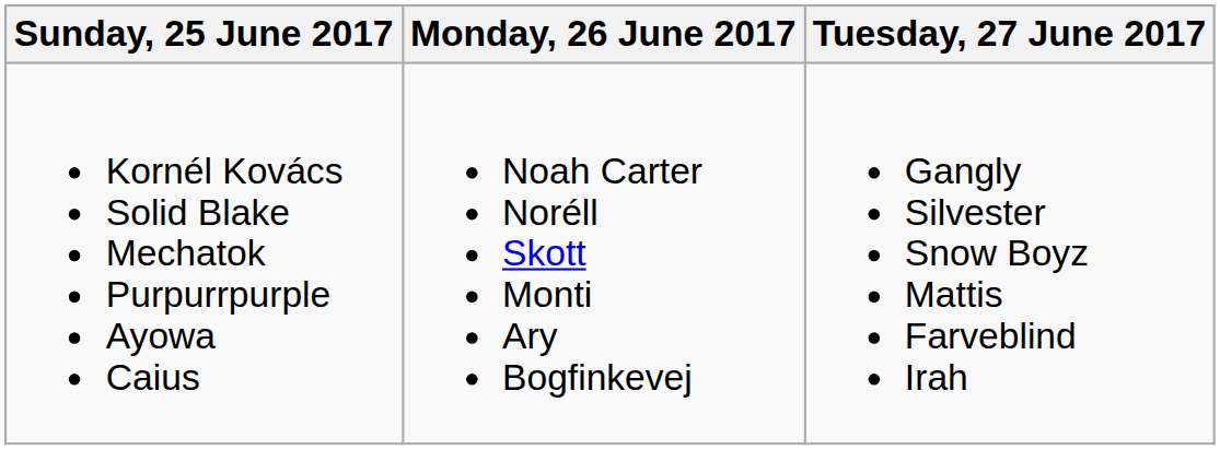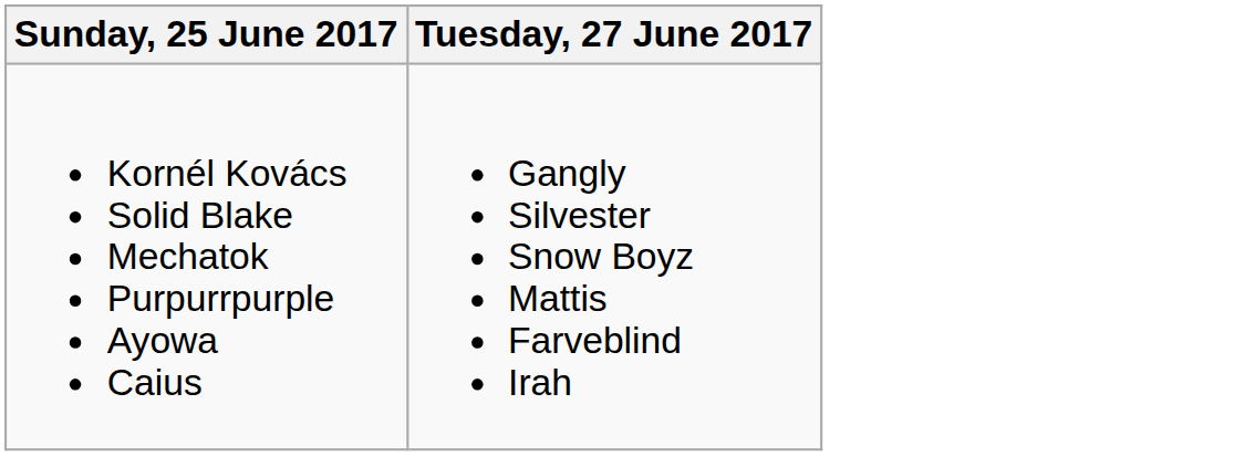- column: Monday, 26 June 2017 | Noah Carter Noréll Skott Monti Ary Bogfinkevej
